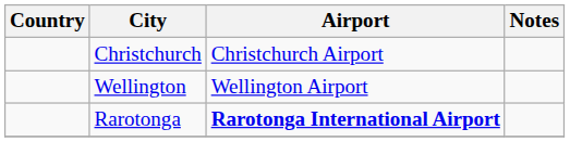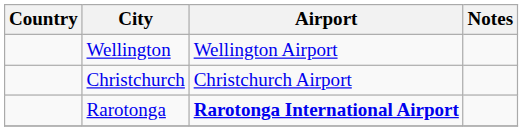rows swapped: Christchurch <-> Wellington
